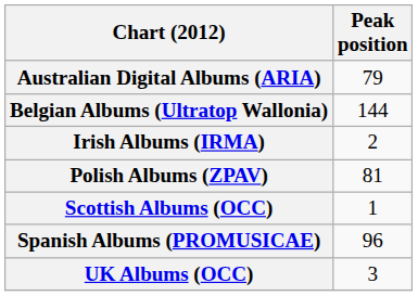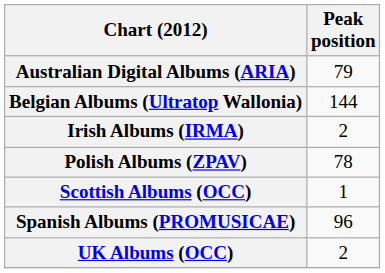Polish Albums (ZPAV) | Peak position: 81 -> 78
UK Albums (OCC) | Peak position: 3 -> 2
